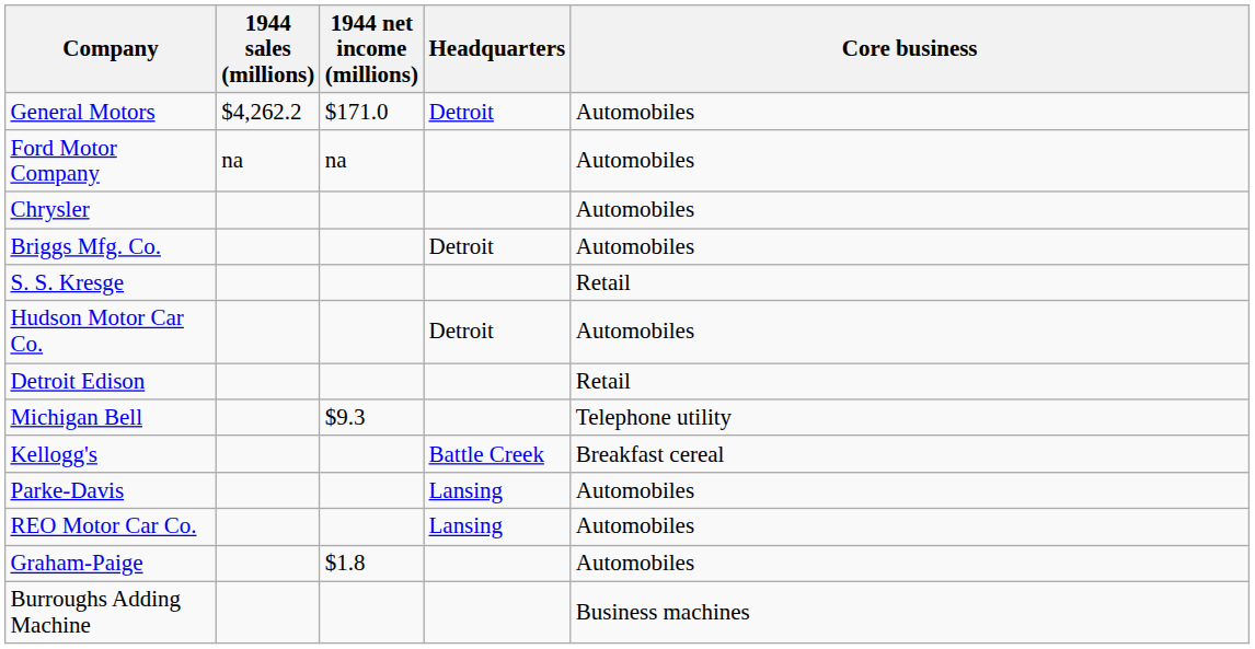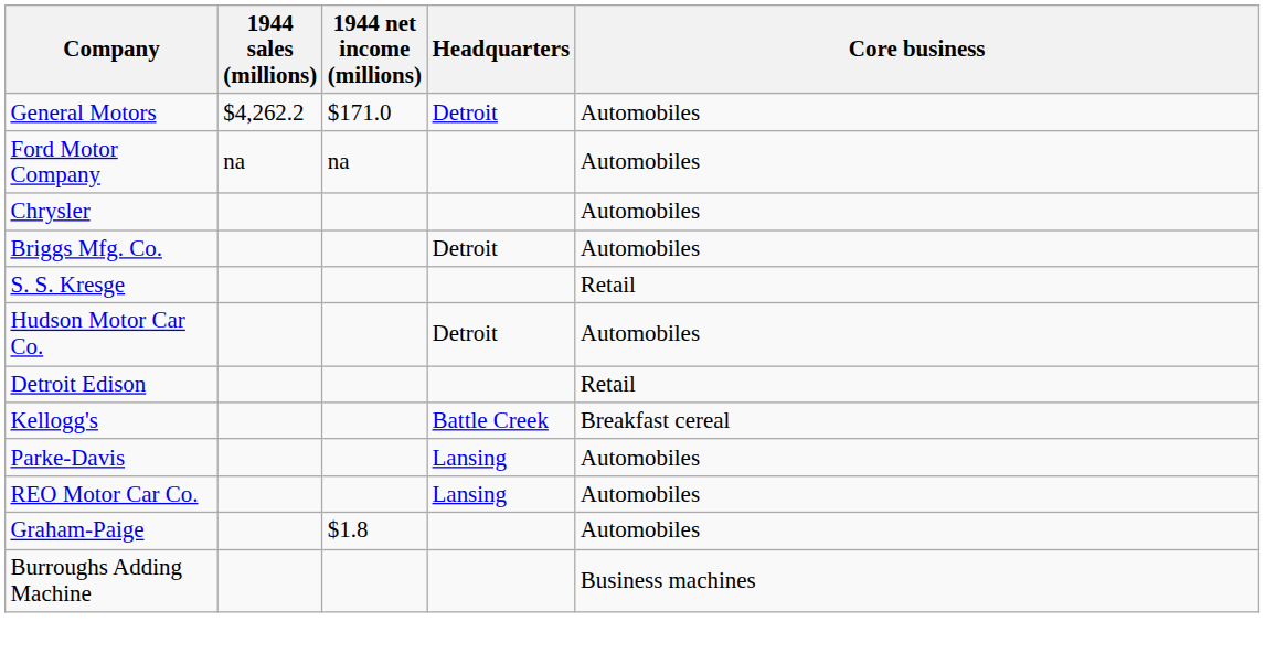- row: Michigan Bell | $9.3 | Telephone utility
